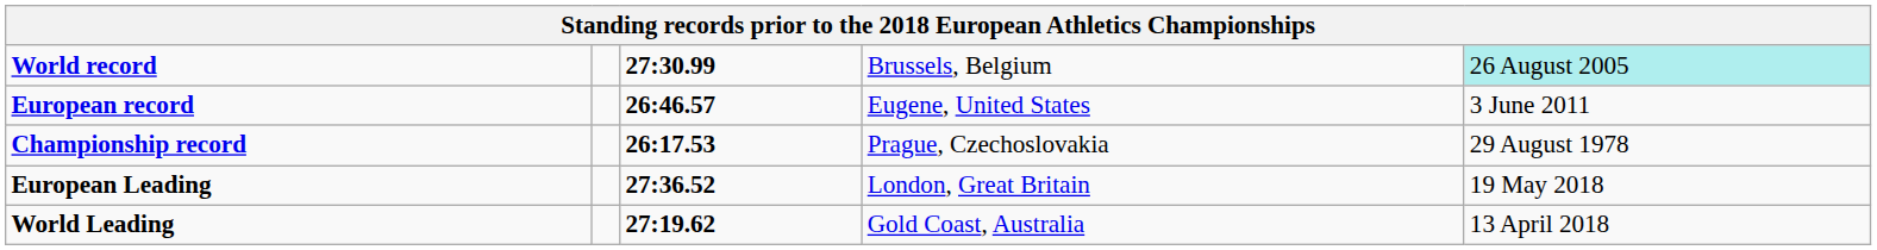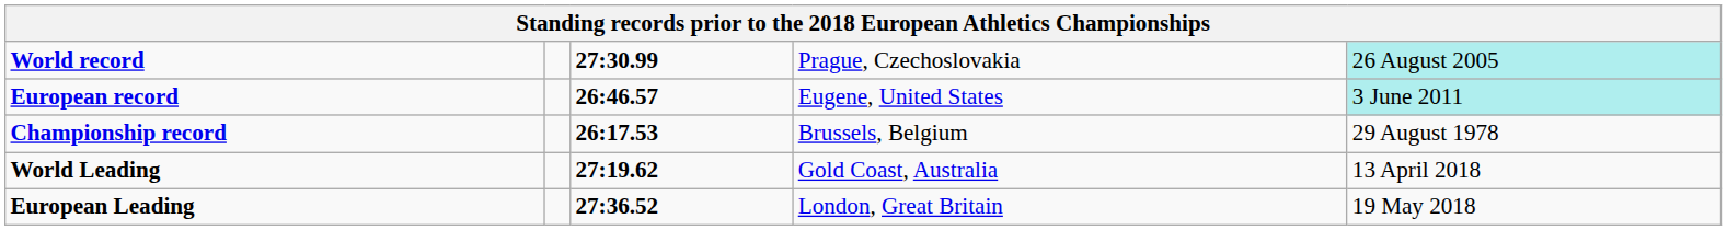World record | column 4: Brussels, Belgium -> Prague, Czechoslovakia
European record | column 5: no background -> paleturquoise background
Championship record | column 4: Prague, Czechoslovakia -> Brussels, Belgium
rows swapped: World Leading <-> European Leading
